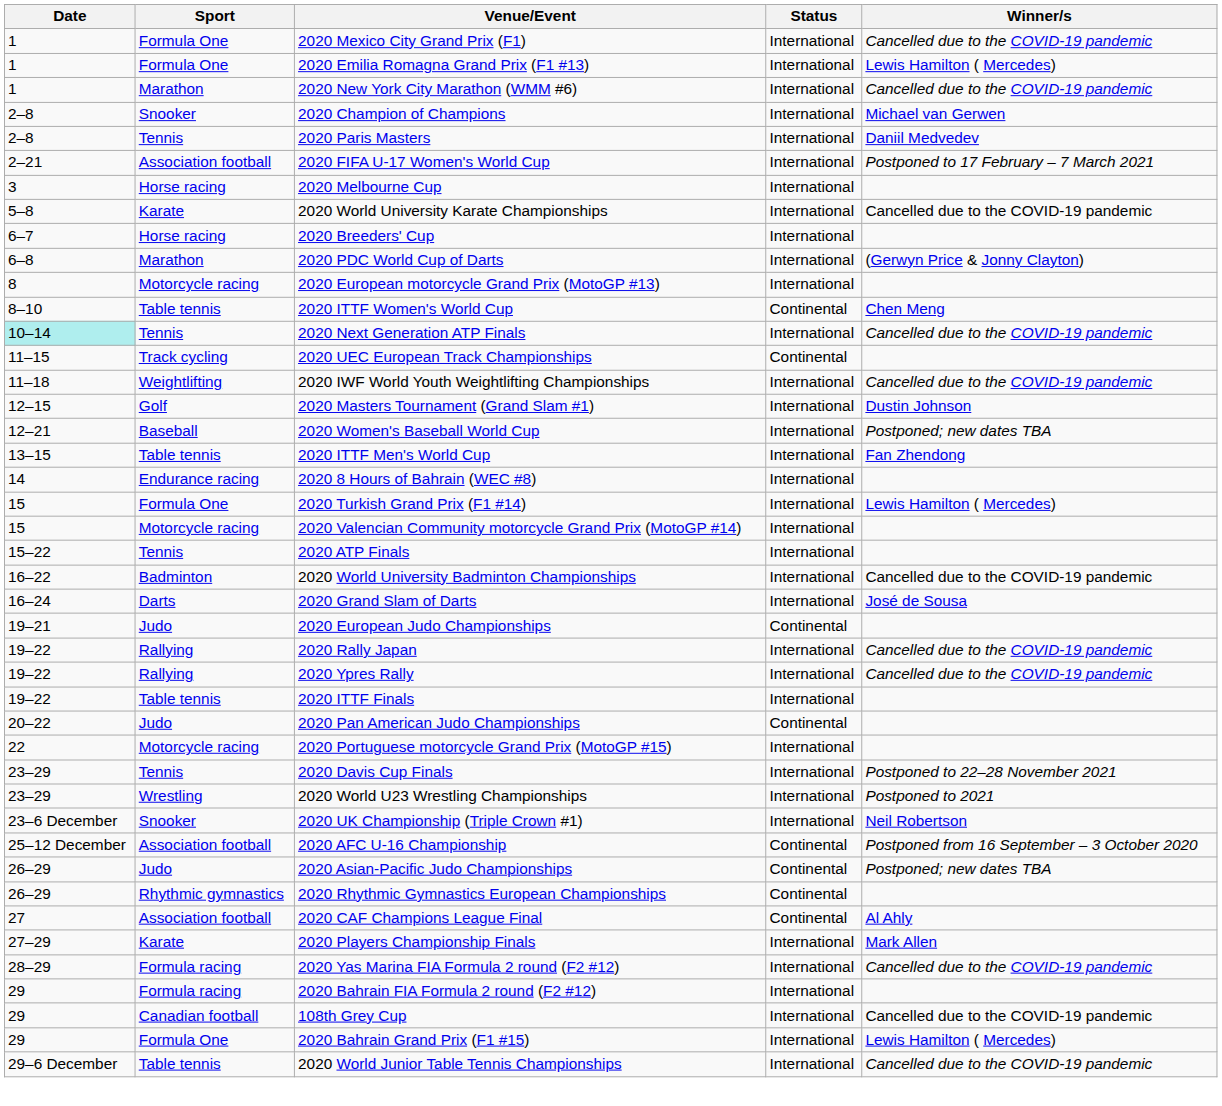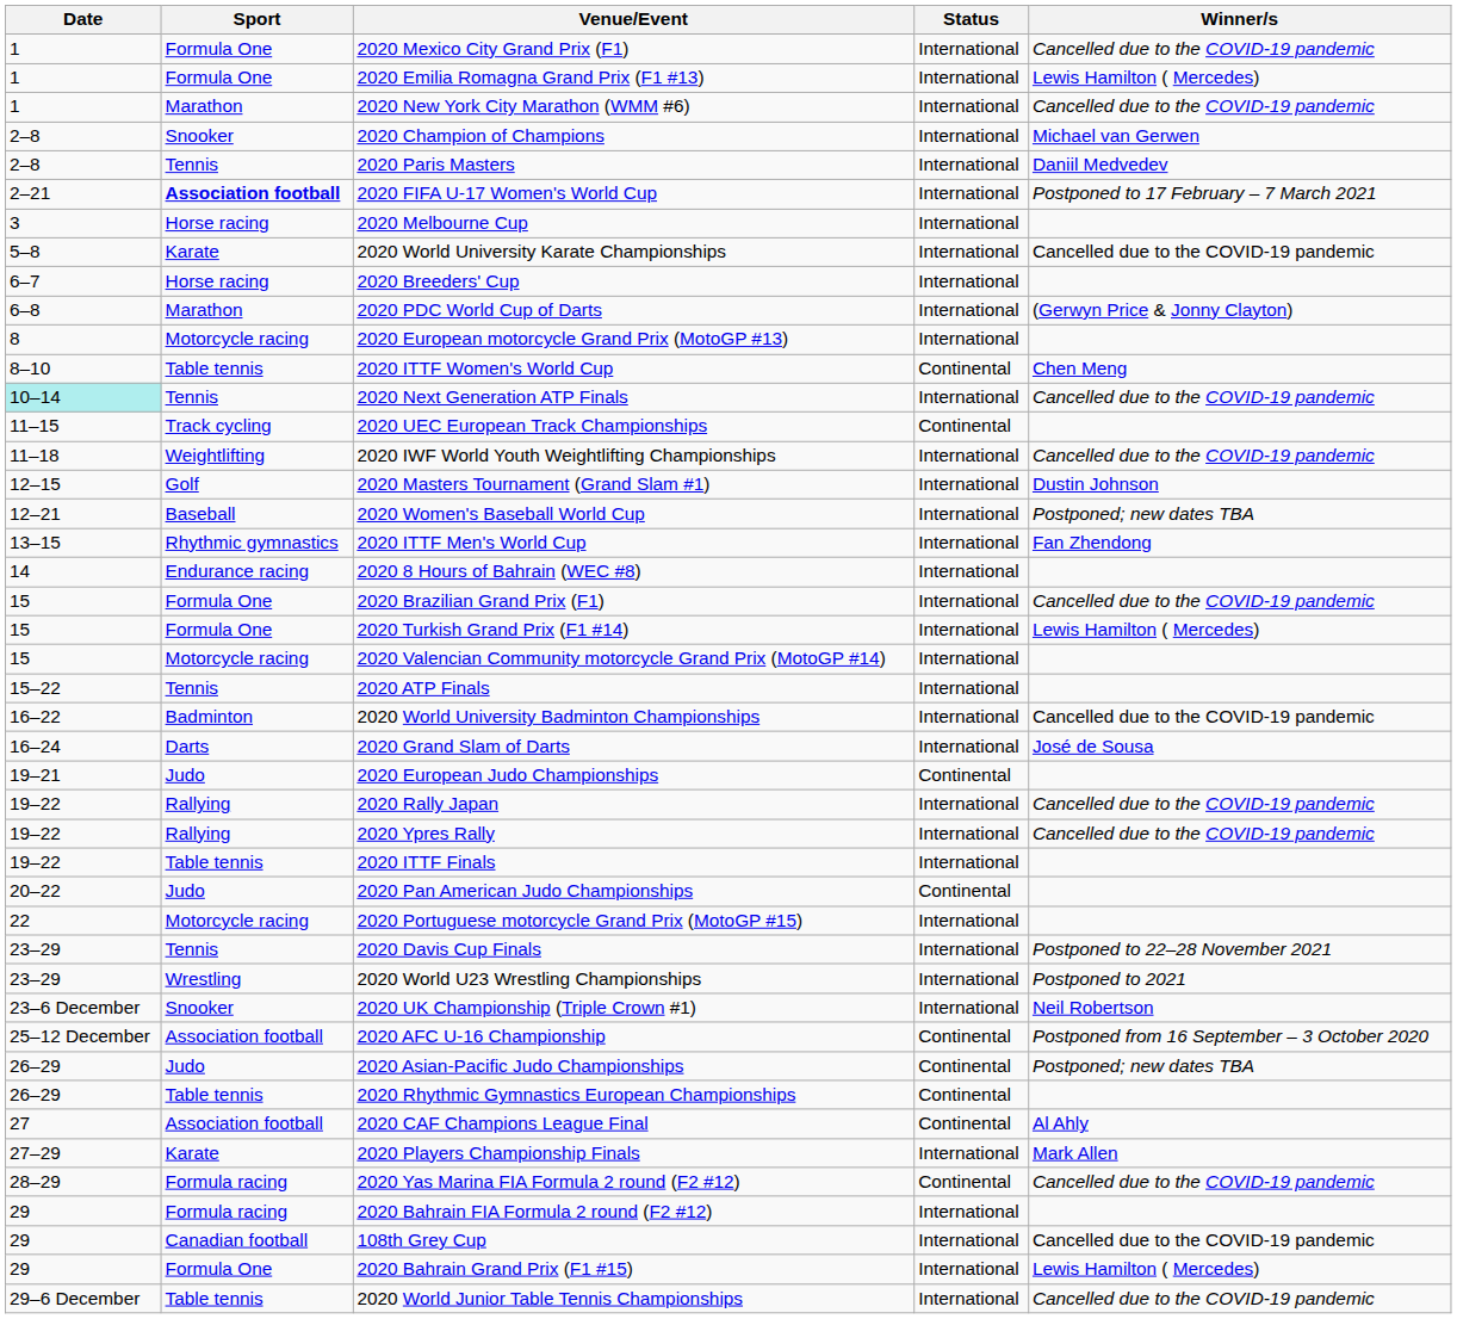2020 FIFA U-17 Women's World Cup | Sport: normal -> bold
2020 ITTF Men's World Cup | Sport: Table tennis -> Rhythmic gymnastics
+ row: 15 | Formula One | 2020 Brazilian Grand Prix (F1) | International | Cancelled due to the COVID-19 pandemic
2020 Rhythmic Gymnastics European Championships | Sport: Rhythmic gymnastics -> Table tennis
2020 Yas Marina FIA Formula 2 round (F2 #12) | Status: International -> Continental
